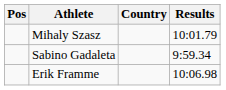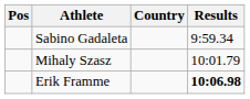rows swapped: Sabino Gadaleta <-> Mihaly Szasz
Erik Framme | Results: normal -> bold
